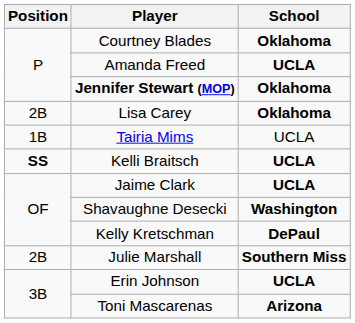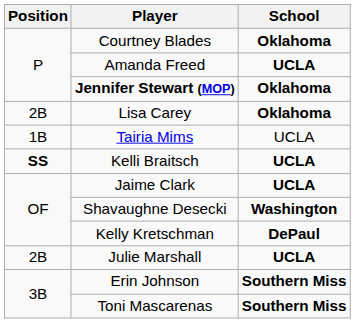Julie Marshall | School: Southern Miss -> UCLA
Erin Johnson | School: UCLA -> Southern Miss
Toni Mascarenas | School: Arizona -> Southern Miss
